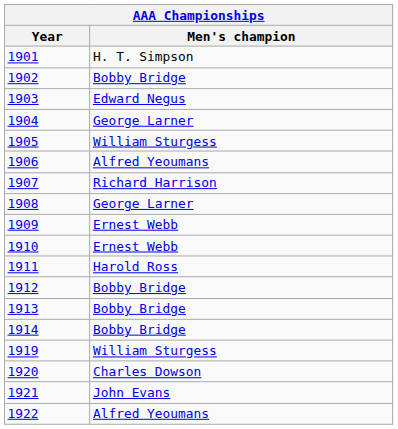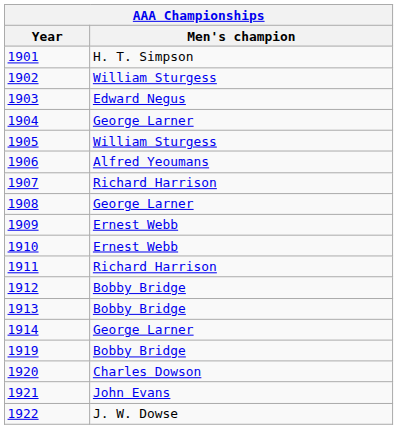1902 | Men's champion: Bobby Bridge -> William Sturgess
1911 | Men's champion: Harold Ross -> Richard Harrison
1914 | Men's champion: Bobby Bridge -> George Larner
1919 | Men's champion: William Sturgess -> Bobby Bridge
1922 | Men's champion: Alfred Yeoumans -> J. W. Dowse
